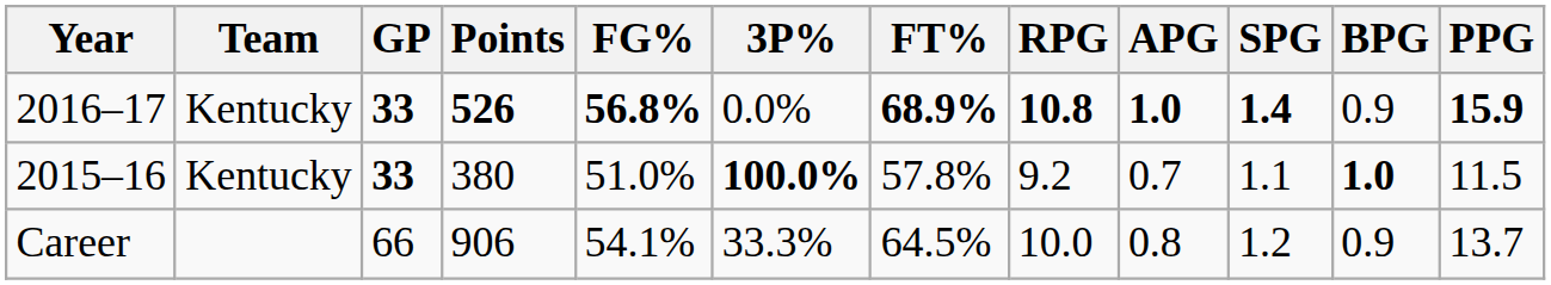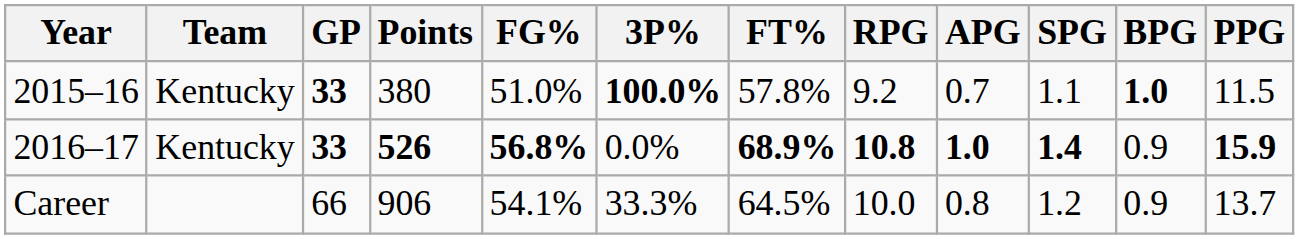rows swapped: 2015–16 <-> 2016–17
